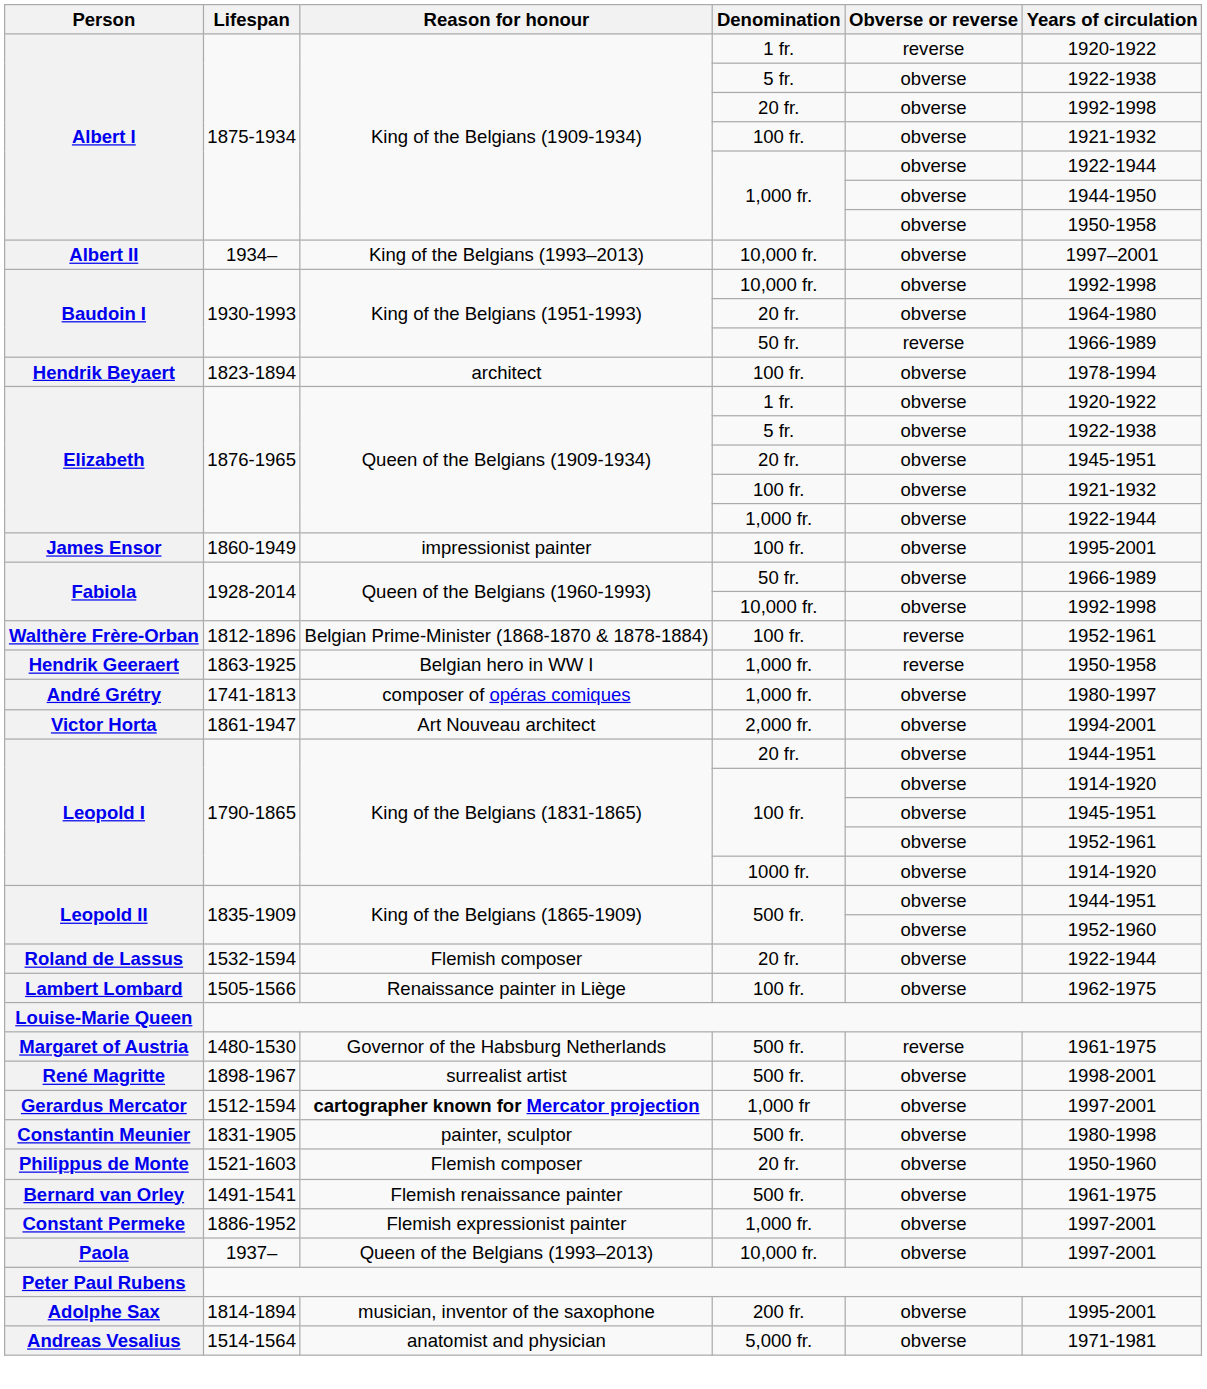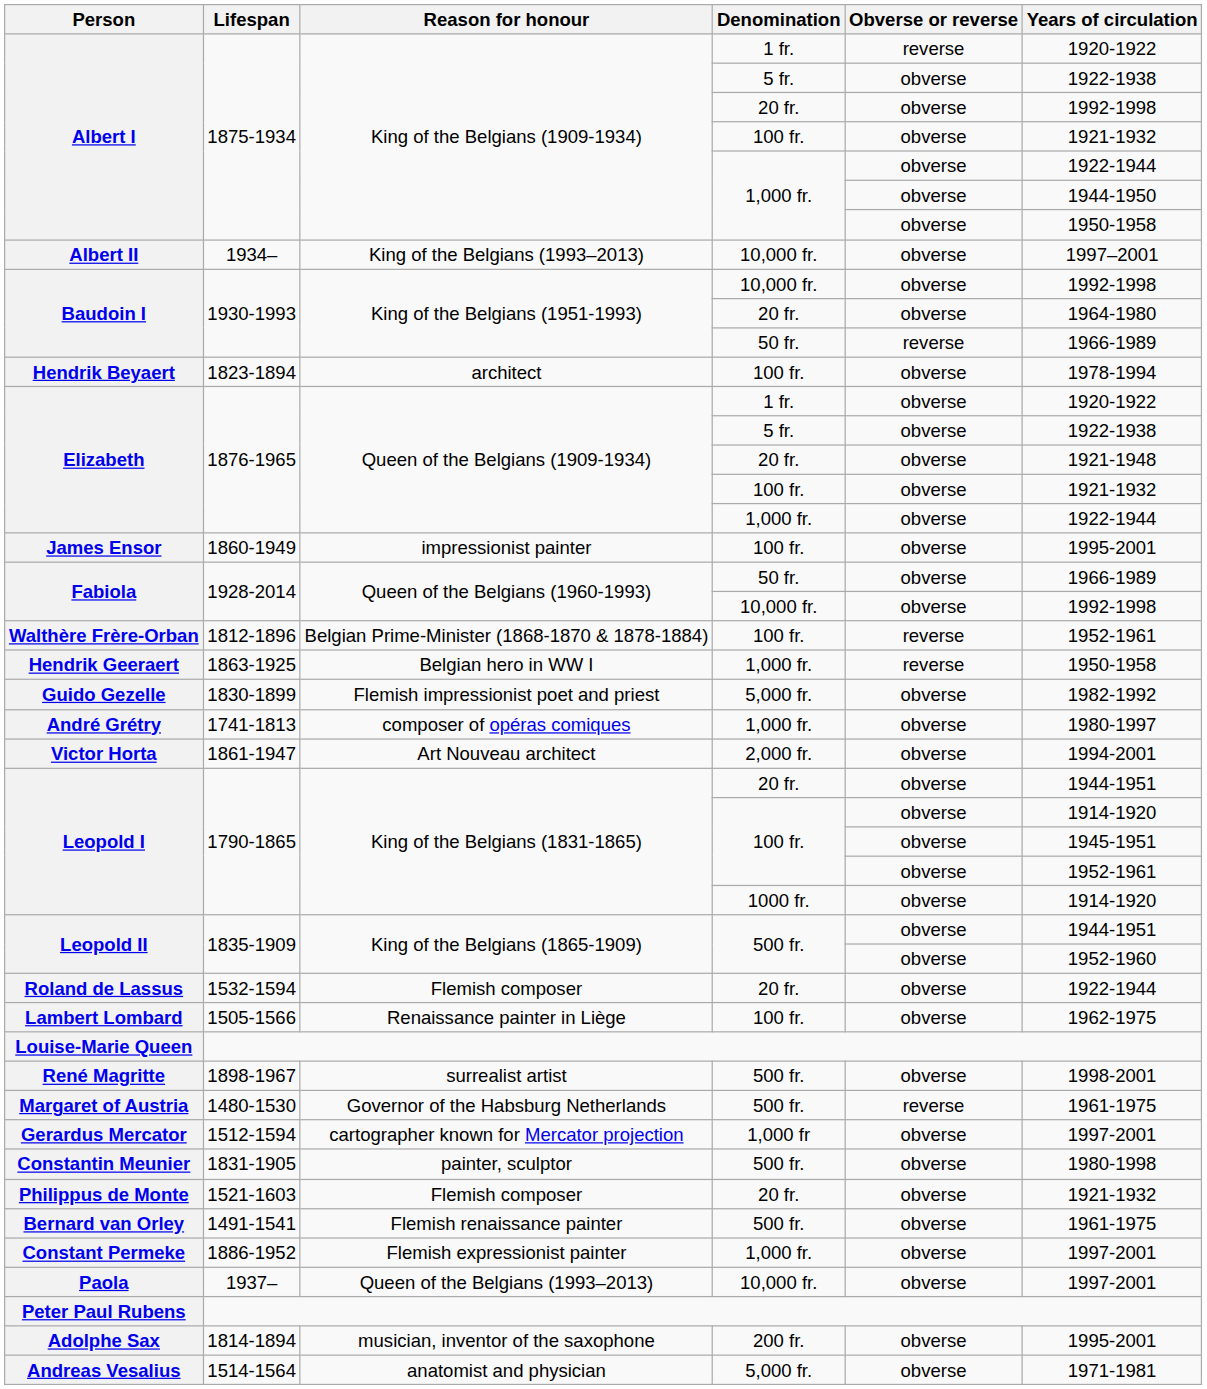Elizabeth / 20 fr. | Years of circulation: 1945-1951 -> 1921-1948
+ row: Guido Gezelle | 1830-1899 | Flemish impressionist poet and priest | 5,000 fr. | obverse | 1982-1992
rows swapped: René Magritte <-> Margaret of Austria
Gerardus Mercator | Reason for honour: bold -> normal
Philippus de Monte | Years of circulation: 1950-1960 -> 1921-1932
